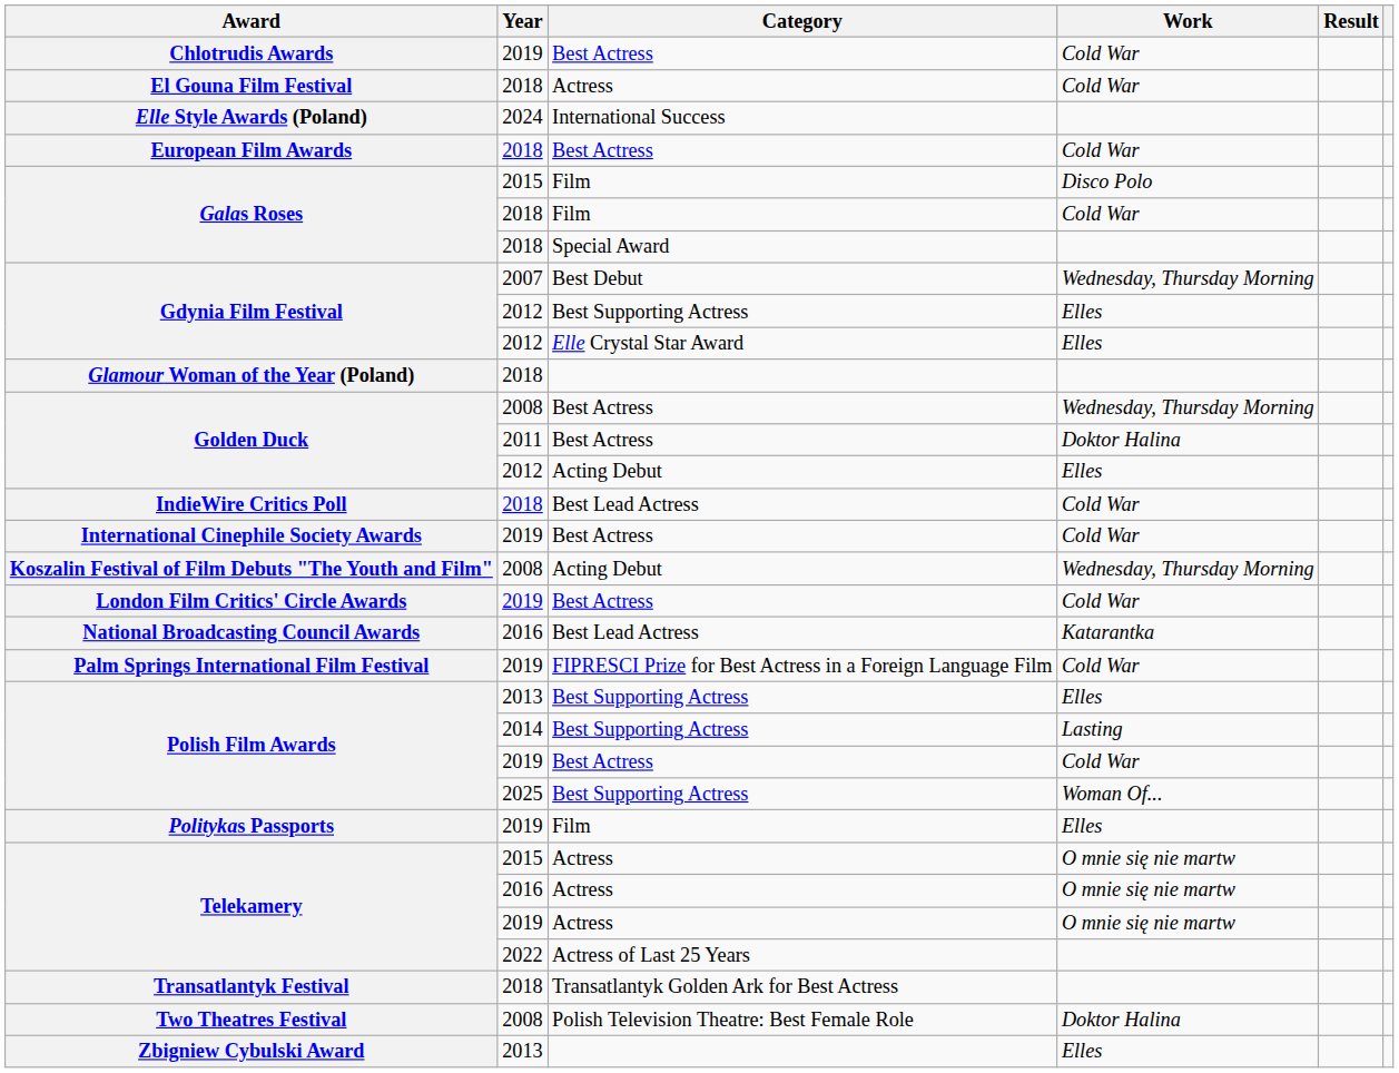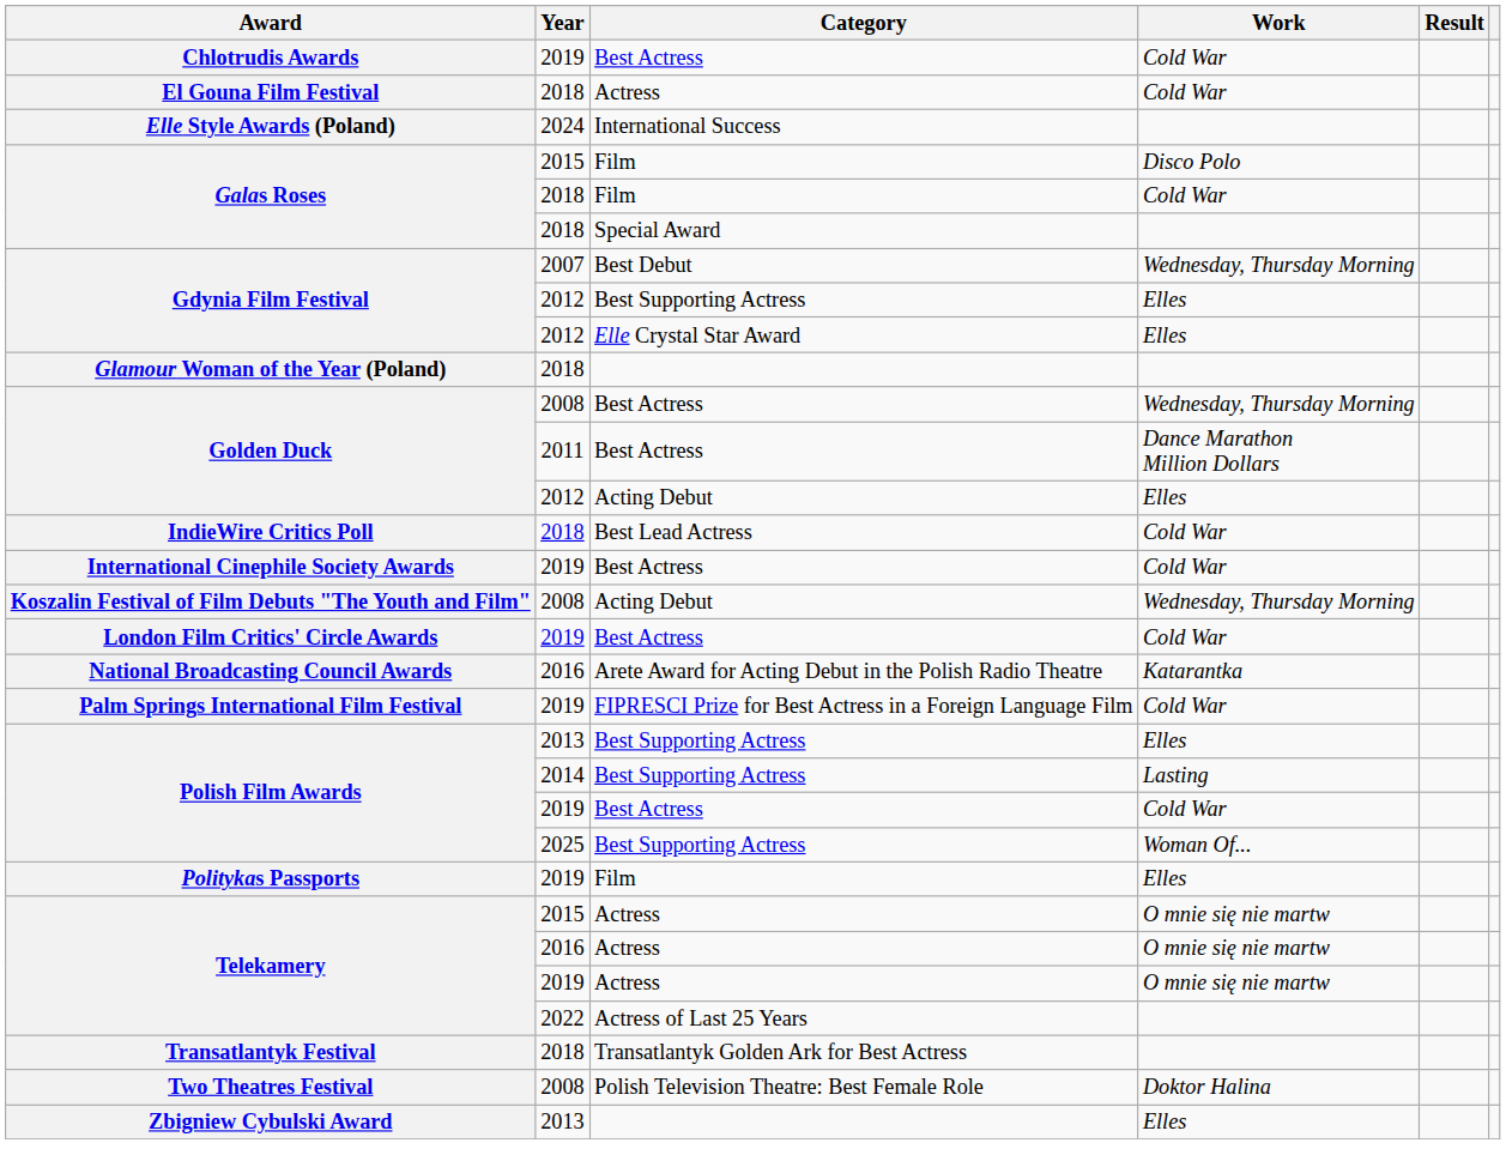- row: European Film Awards | 2018 | Best Actress | Cold War
Golden Duck / 2011 | Work: Doktor Halina -> Dance Marathon Million Dollars
National Broadcasting Council Awards | Category: Best Lead Actress -> Arete Award for Acting Debut in the Polish Radio Theatre
